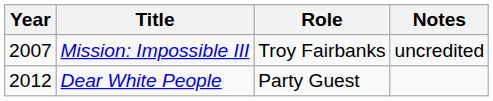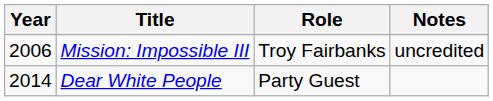Mission: Impossible III | Year: 2007 -> 2006
Dear White People | Year: 2012 -> 2014
